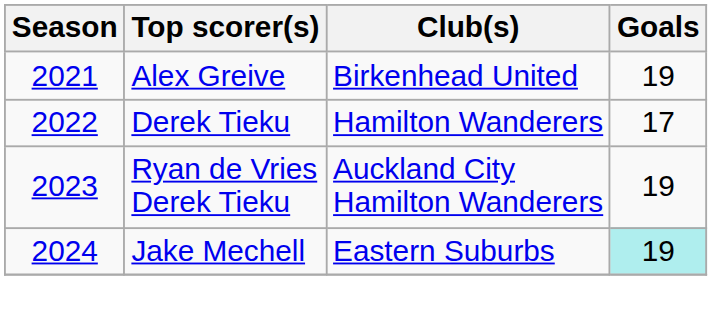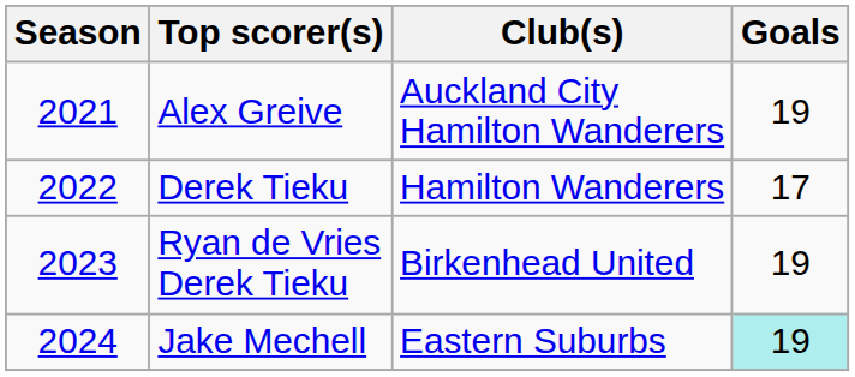Alex Greive | Club(s): Birkenhead United -> Auckland City Hamilton Wanderers
Ryan de Vries Derek Tieku | Club(s): Auckland City Hamilton Wanderers -> Birkenhead United
